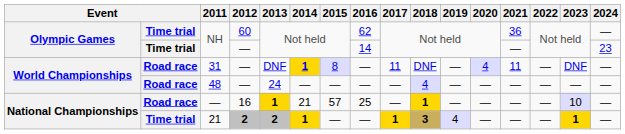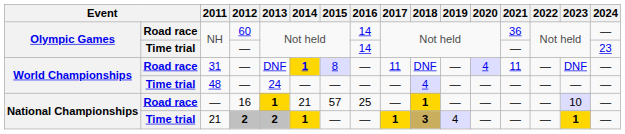NH / 60 | column 2: Time trial -> Road race
NH / 60 | 2016: 62 -> 14
48 | column 2: Road race -> Time trial
